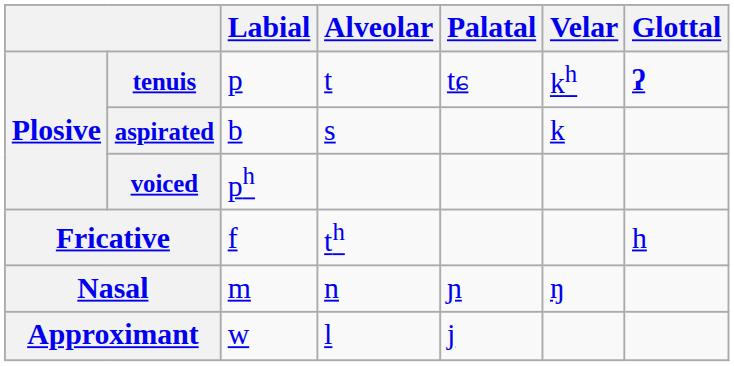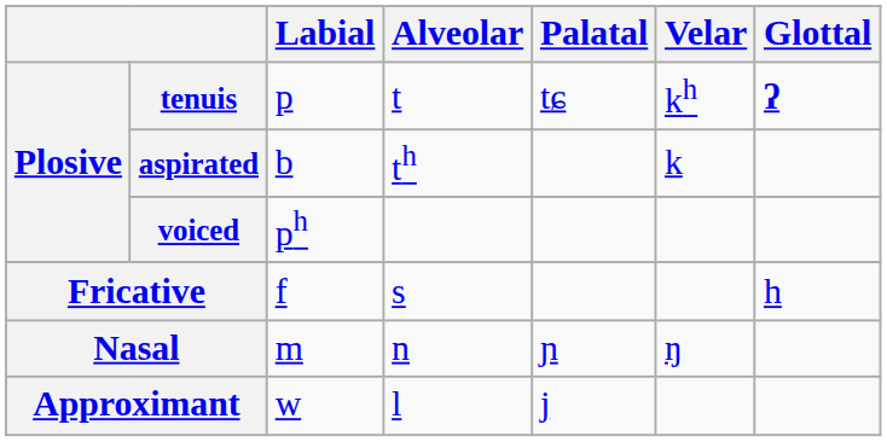aspirated | Alveolar: s -> th
Fricative | Alveolar: th -> s
